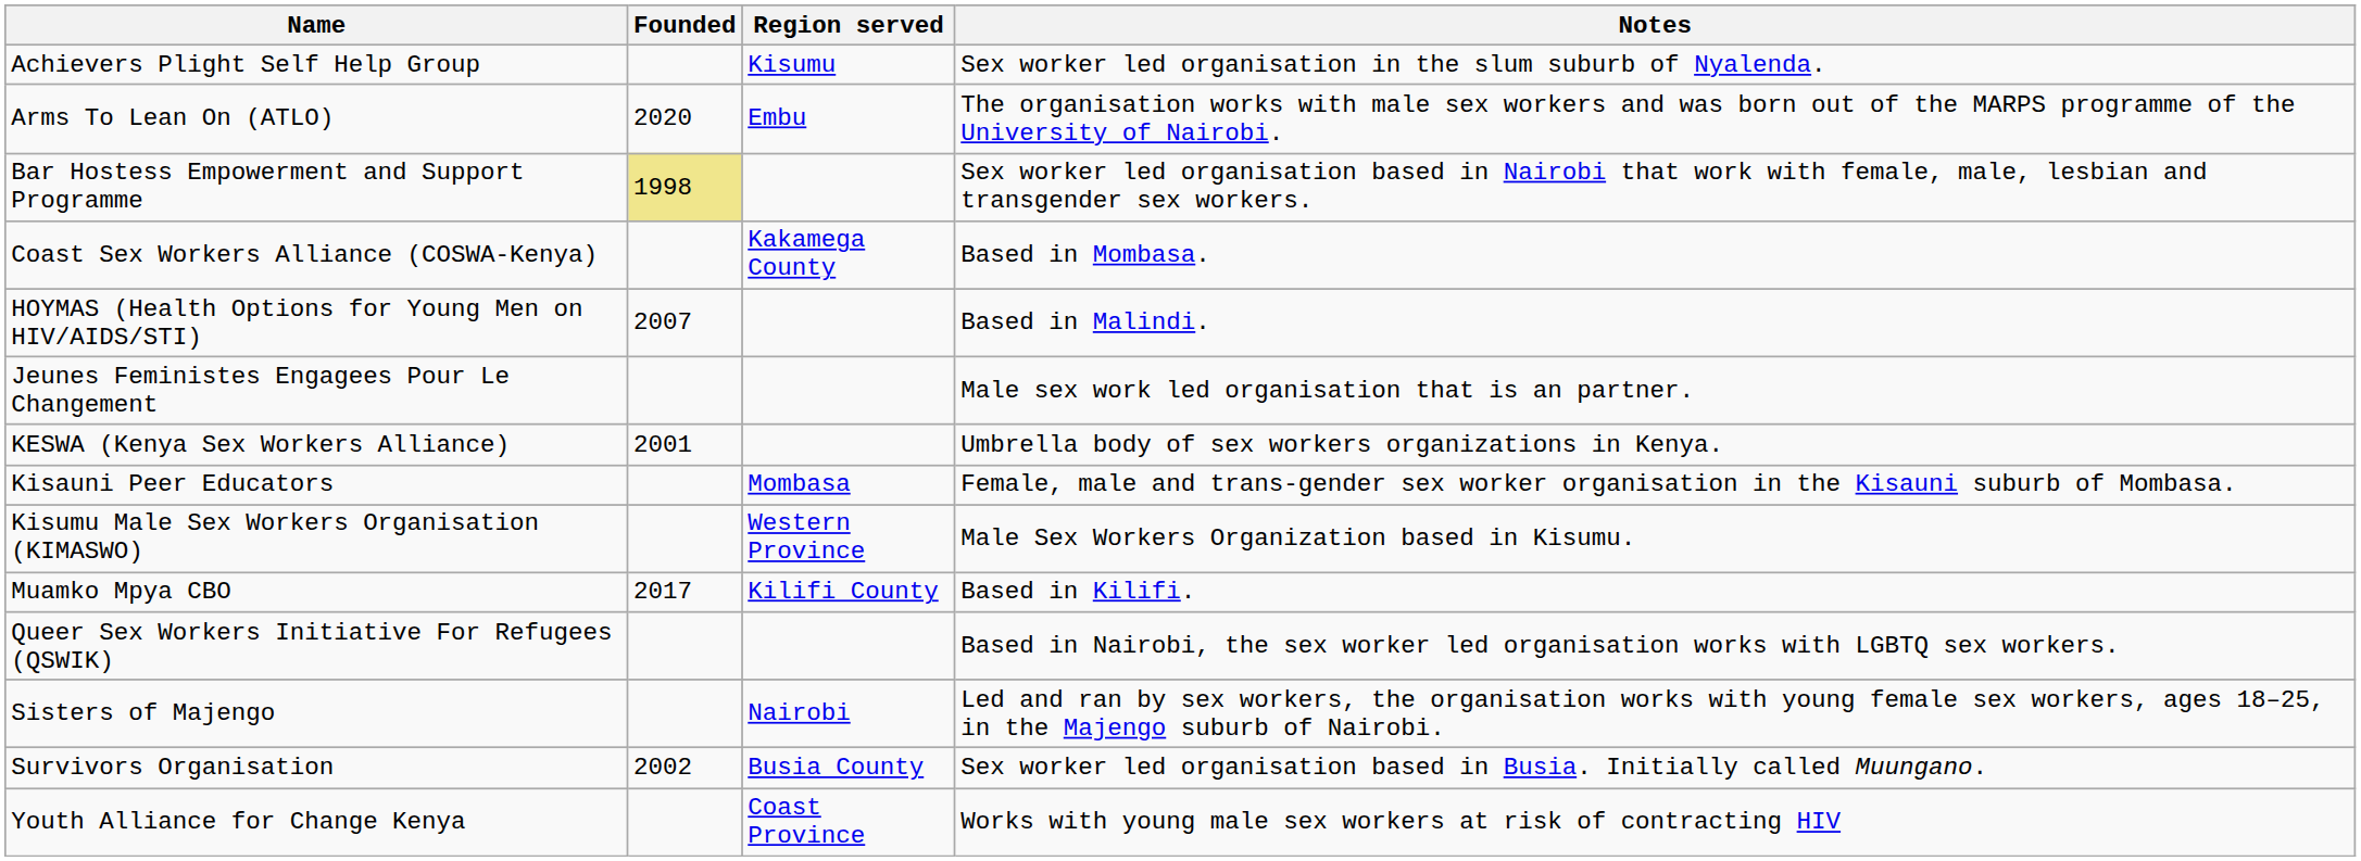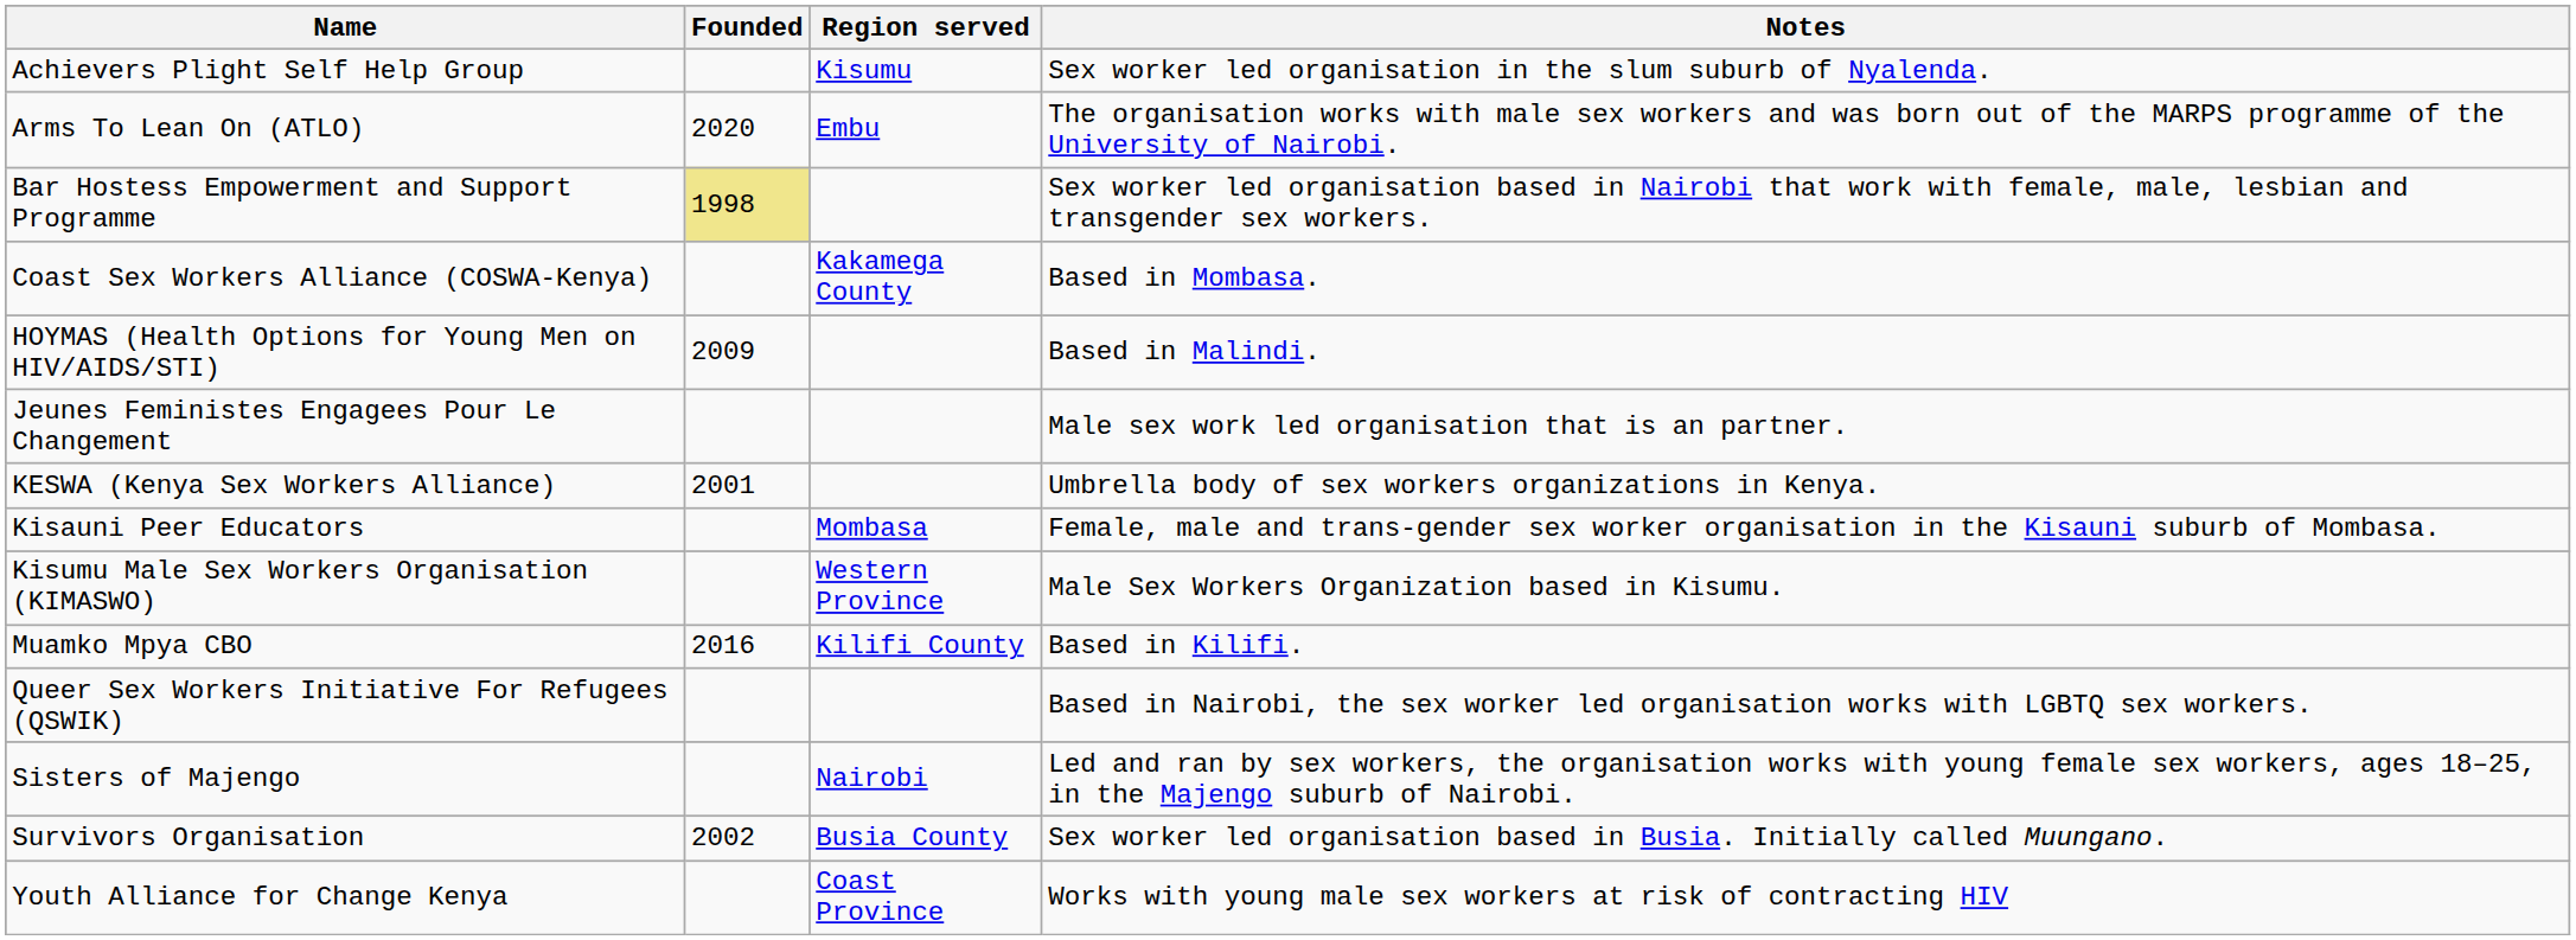HOYMAS (Health Options for Young Men on HIV/AIDS/STI) | Founded: 2007 -> 2009
Muamko Mpya CBO | Founded: 2017 -> 2016
